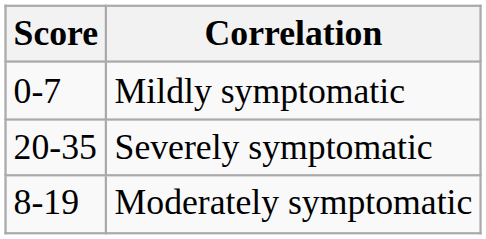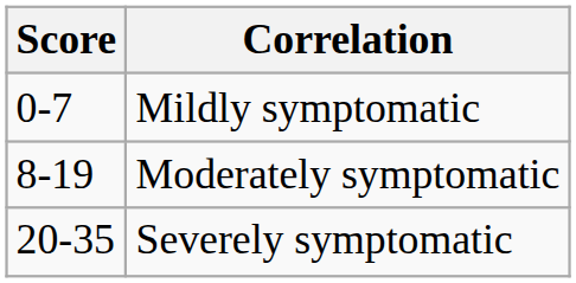rows swapped: Moderately symptomatic <-> Severely symptomatic
